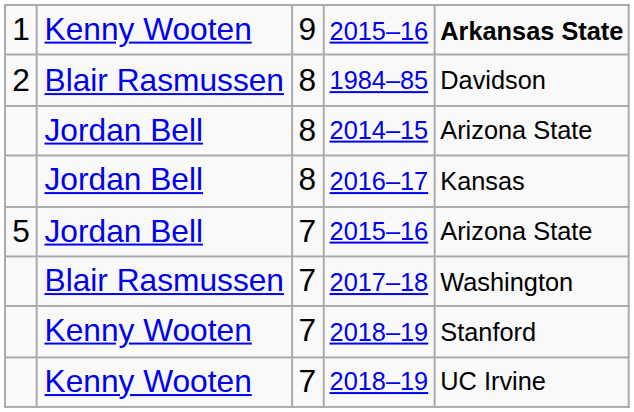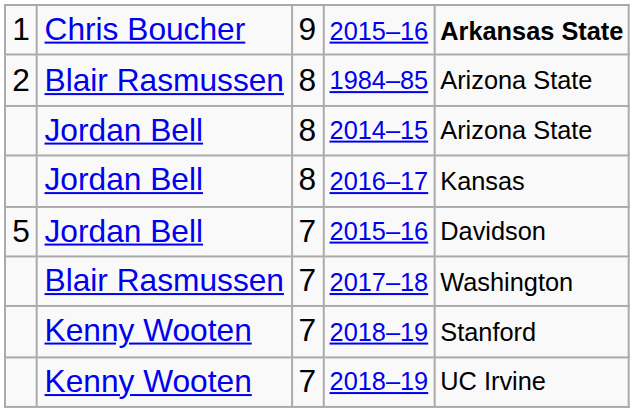1 / 2015–16 | column 2: Kenny Wooten -> Chris Boucher
1984–85 | column 5: Davidson -> Arizona State
5 / 2015–16 | column 5: Arizona State -> Davidson
